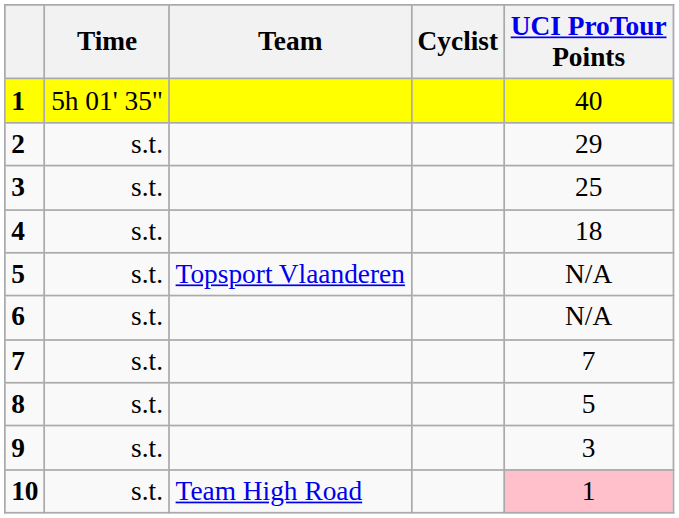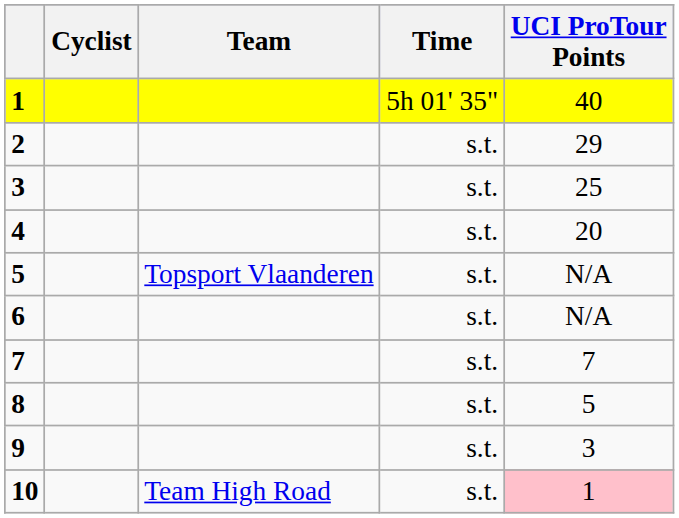columns swapped: Cyclist <-> Time
4 | UCI ProTour Points: 18 -> 20
